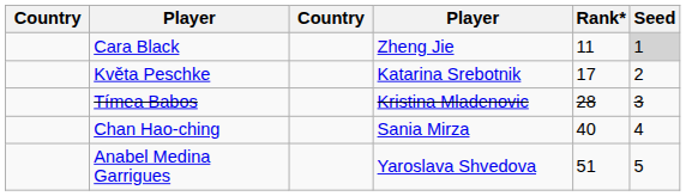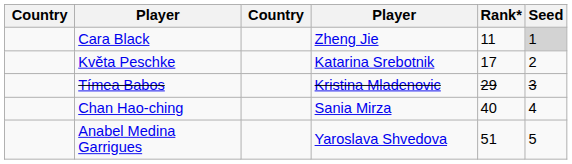Tímea Babos | Rank*: 28 -> 29
